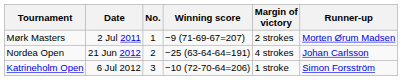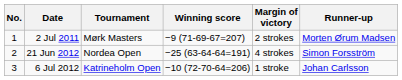columns swapped: No. <-> Tournament
21 Jun 2012 | Runner-up: Johan Carlsson -> Simon Forsström
6 Jul 2012 | Runner-up: Simon Forsström -> Johan Carlsson
